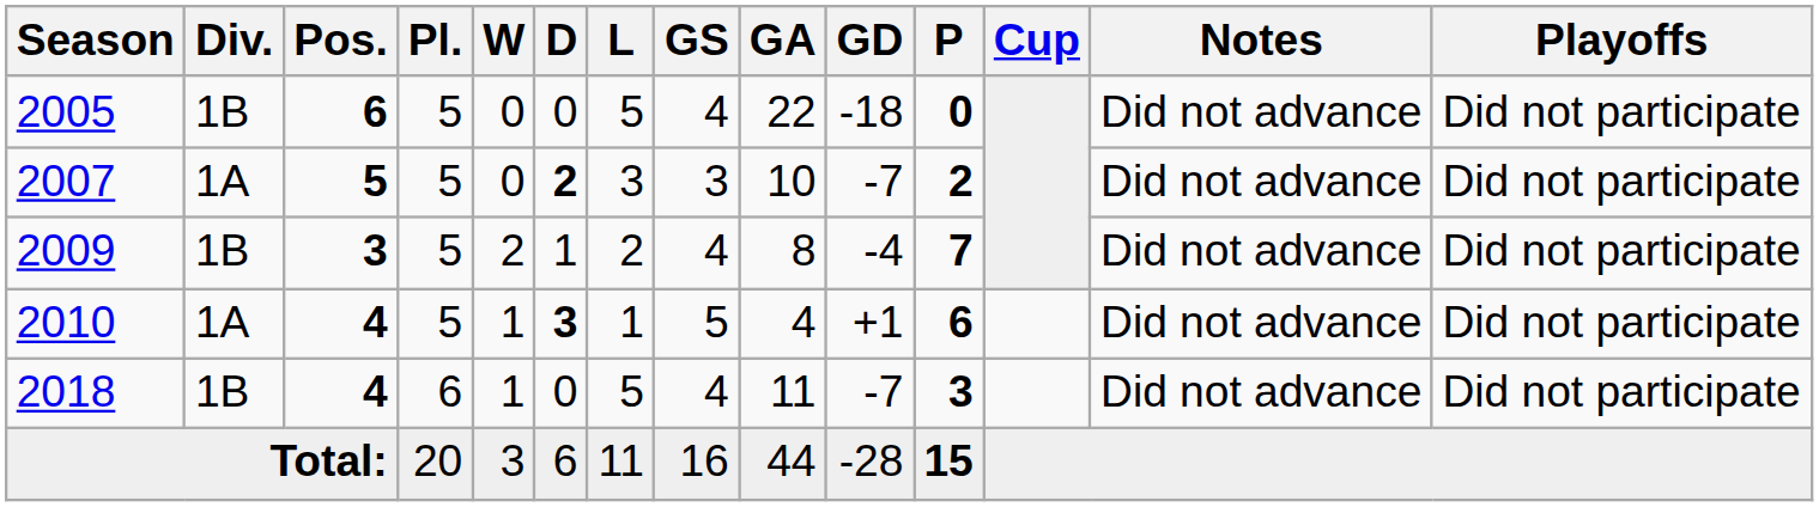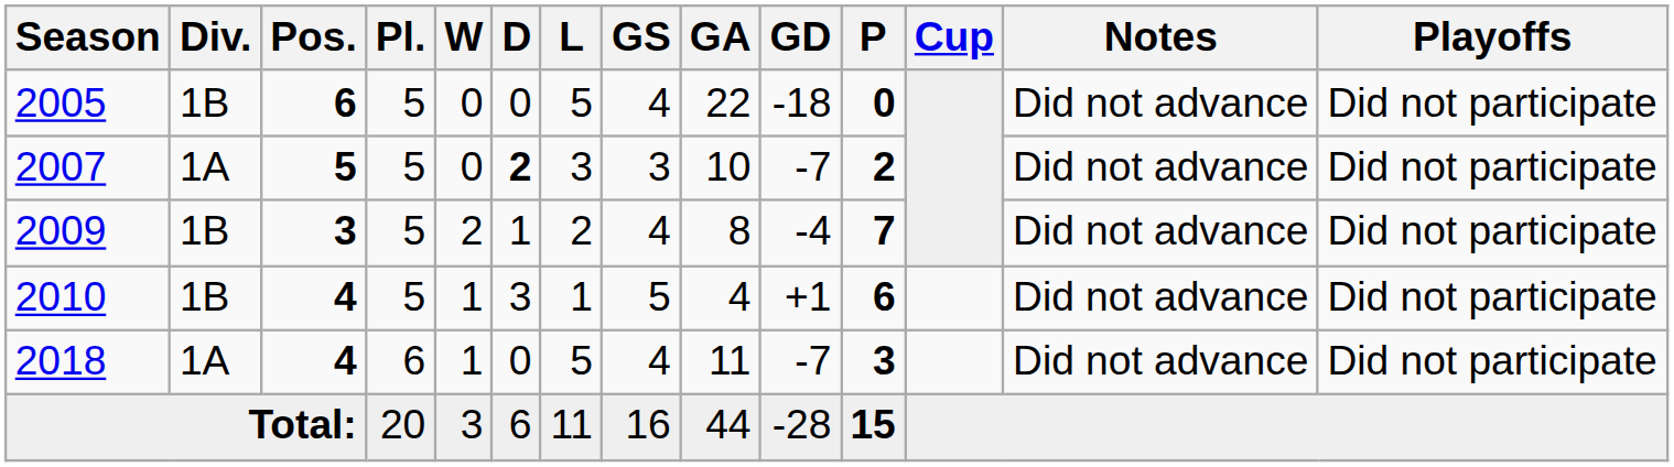2010 | Div.: 1A -> 1B
2010 | D: bold -> normal
2018 | Div.: 1B -> 1A
